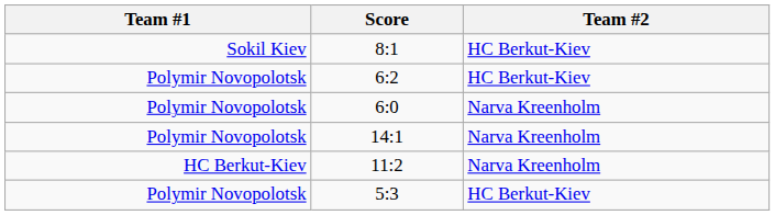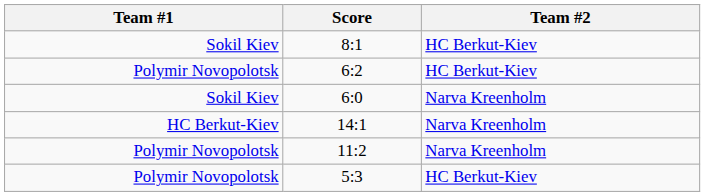6:0 | Team #1: Polymir Novopolotsk -> Sokil Kiev
14:1 | Team #1: Polymir Novopolotsk -> HC Berkut-Kiev
11:2 | Team #1: HC Berkut-Kiev -> Polymir Novopolotsk
